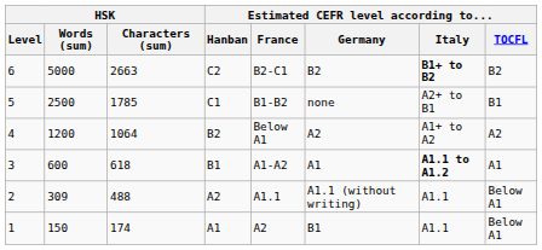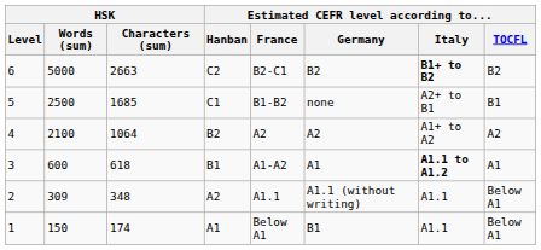5 | HSK / Characters (sum): 1785 -> 1685
4 | HSK / Words (sum): 1200 -> 2100
4 | Estimated CEFR level according to... / France: Below A1 -> A2
2 | HSK / Characters (sum): 488 -> 348
1 | Estimated CEFR level according to... / France: A2 -> Below A1
